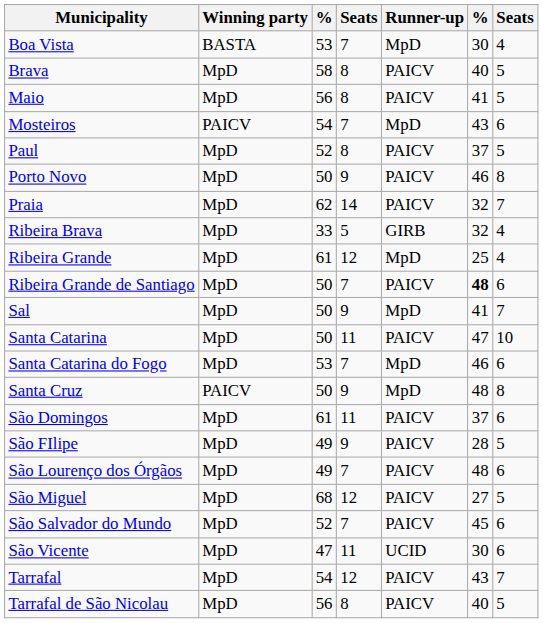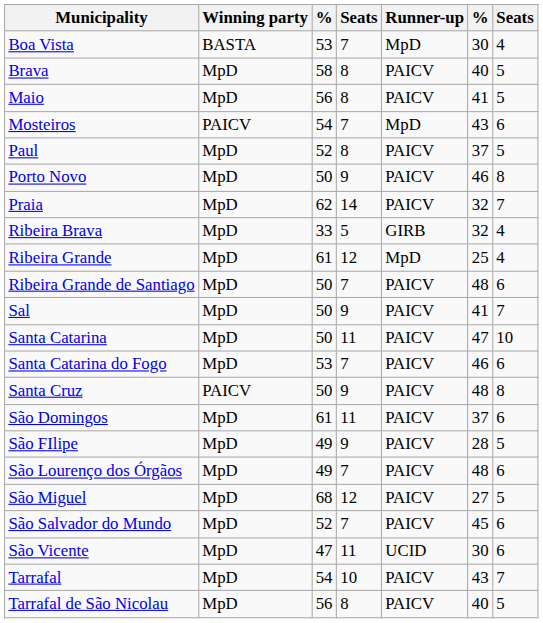Ribeira Grande de Santiago | column 6: bold -> normal
Sal | Runner-up: MpD -> PAICV
Santa Catarina do Fogo | Runner-up: MpD -> PAICV
Santa Cruz | Runner-up: MpD -> PAICV
Tarrafal | column 4: 12 -> 10
